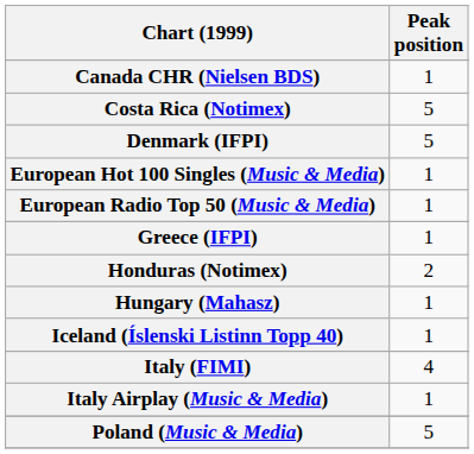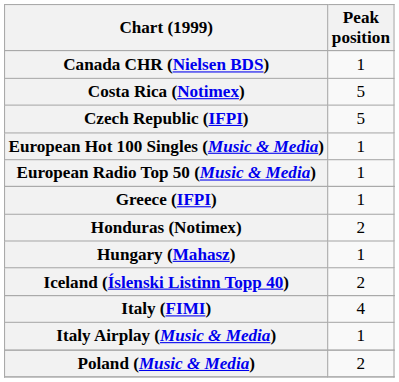+ row: Czech Republic (IFPI) | 5
- row: Denmark (IFPI) | 5
Iceland (Íslenski Listinn Topp 40) | Peak position: 1 -> 2
Poland (Music & Media) | Peak position: 5 -> 2
